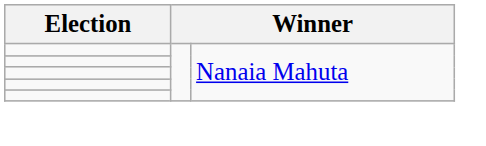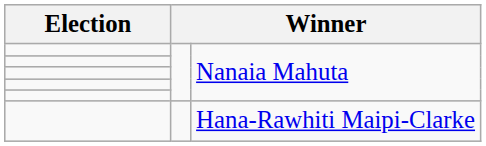+ row: Hana-Rawhiti Maipi-Clarke
